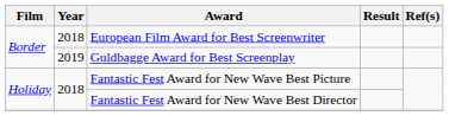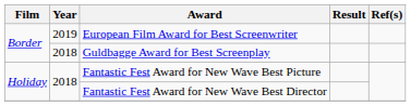European Film Award for Best Screenwriter | Year: 2018 -> 2019
Guldbagge Award for Best Screenplay | Year: 2019 -> 2018
